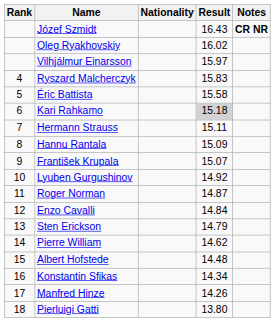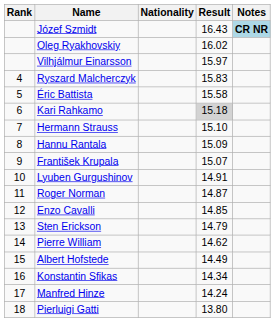Józef Szmidt | Notes: no background -> lightblue background
Hermann Strauss | Result: 15.11 -> 15.10
Lyuben Gurgushinov | Result: 14.92 -> 14.91
Enzo Cavalli | Result: 14.84 -> 14.85
Albert Hofstede | Result: 14.48 -> 14.49
Manfred Hinze | Result: 14.26 -> 14.24
